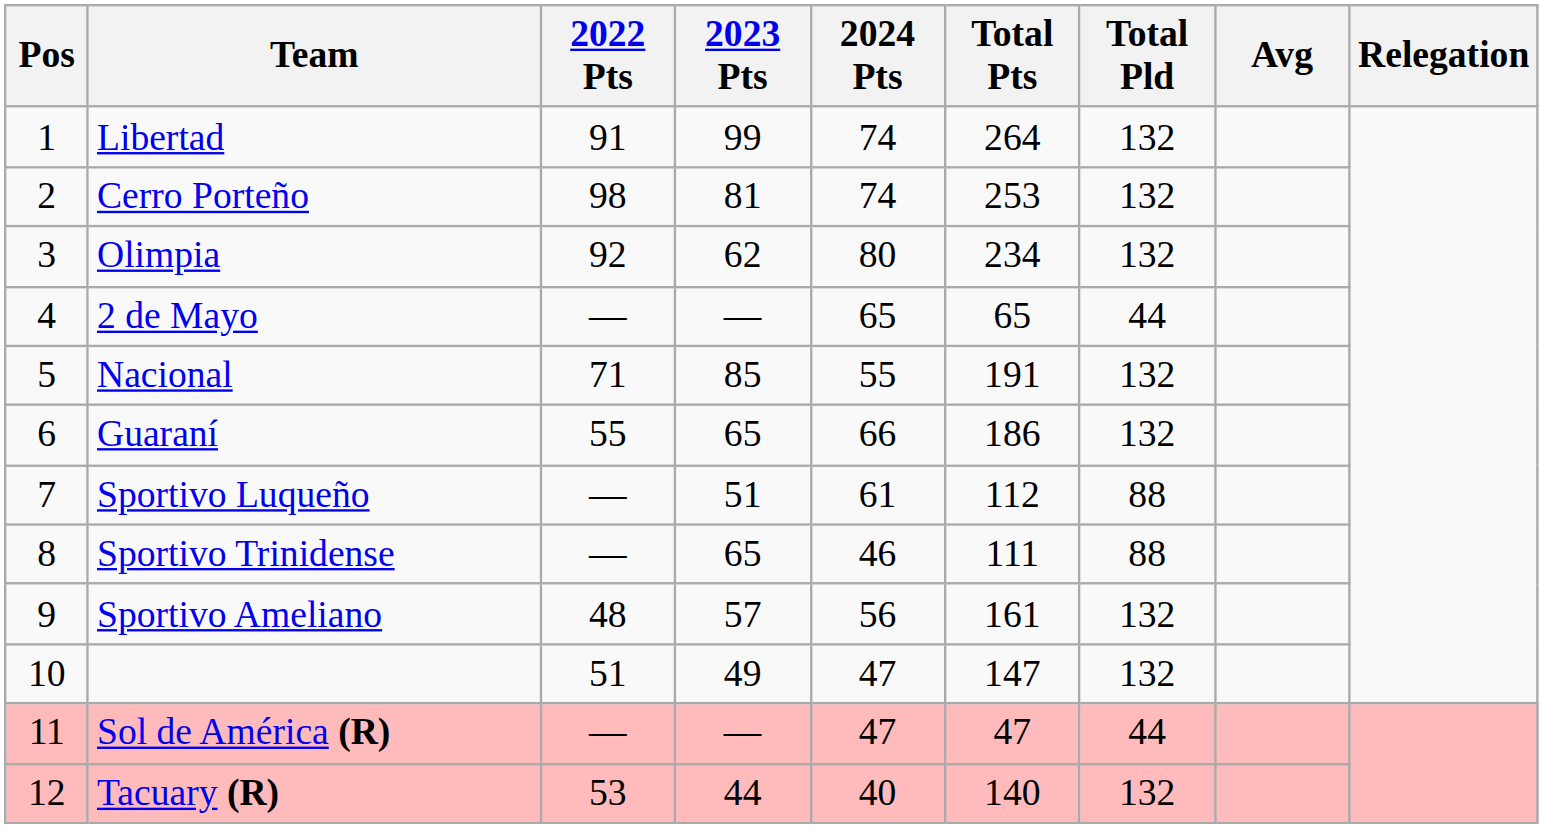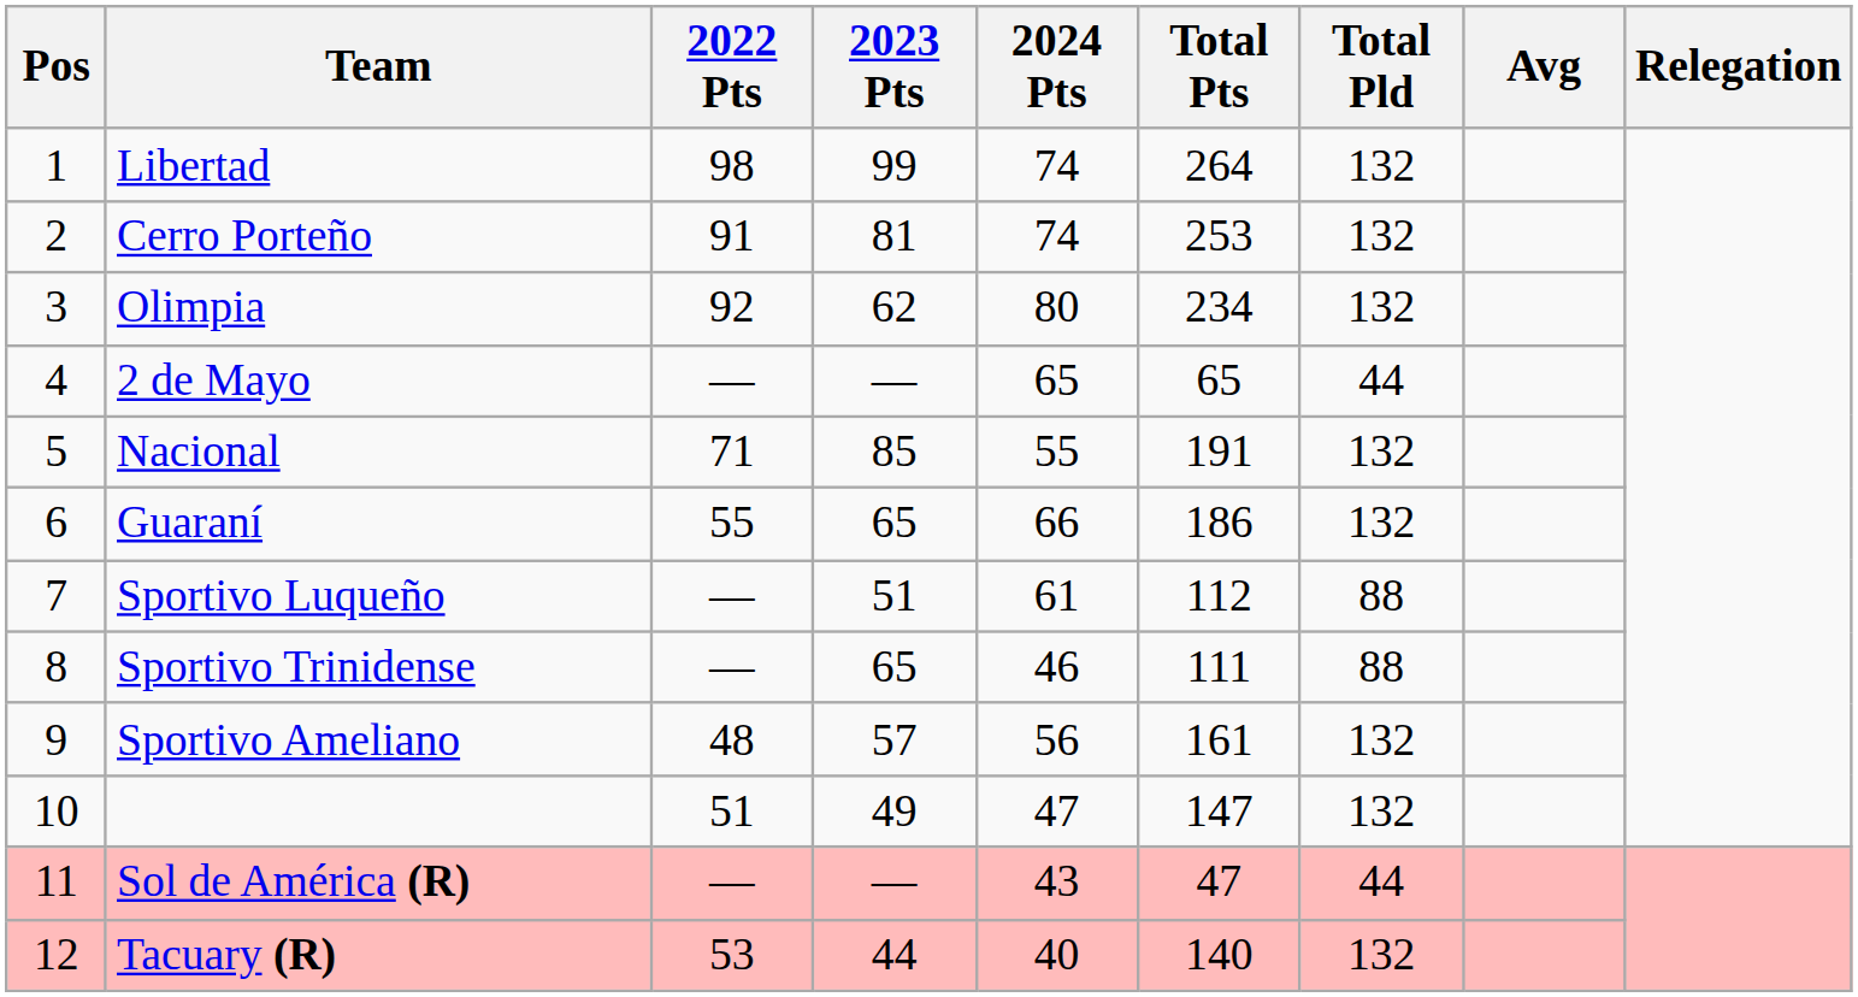Libertad | 2022 Pts: 91 -> 98
Cerro Porteño | 2022 Pts: 98 -> 91
Sol de América (R) | 2024 Pts: 47 -> 43
